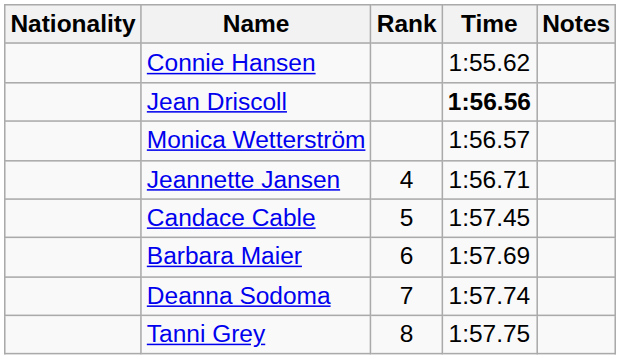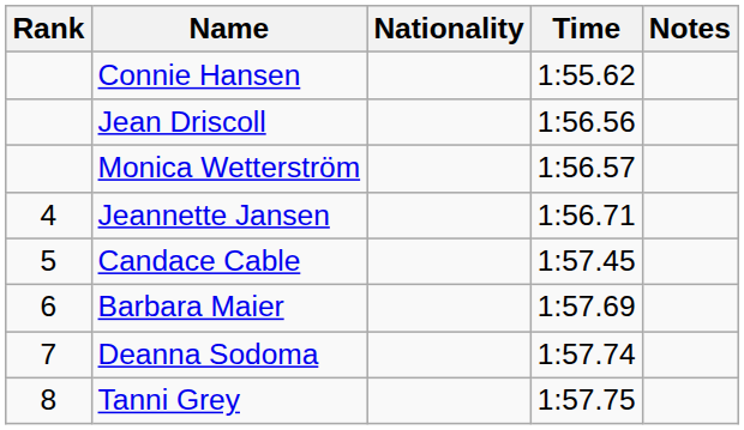columns swapped: Rank <-> Nationality
Jean Driscoll | Time: bold -> normal
